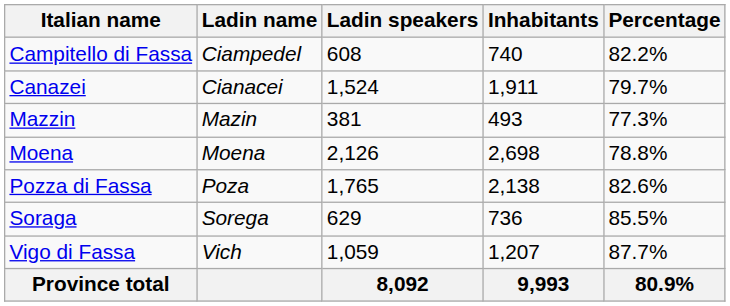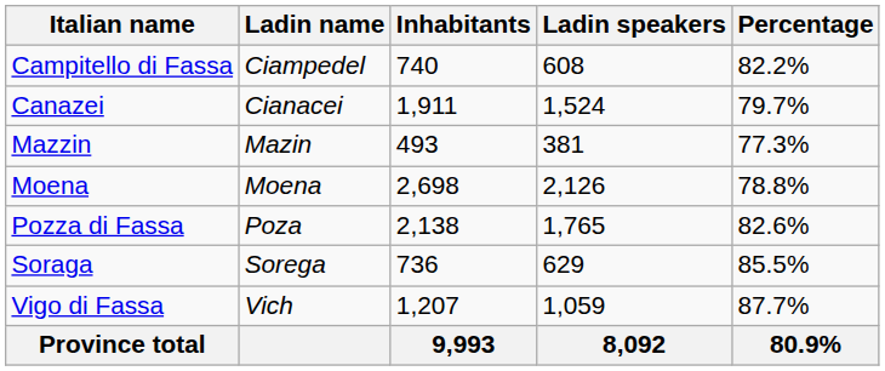columns swapped: Inhabitants <-> Ladin speakers
